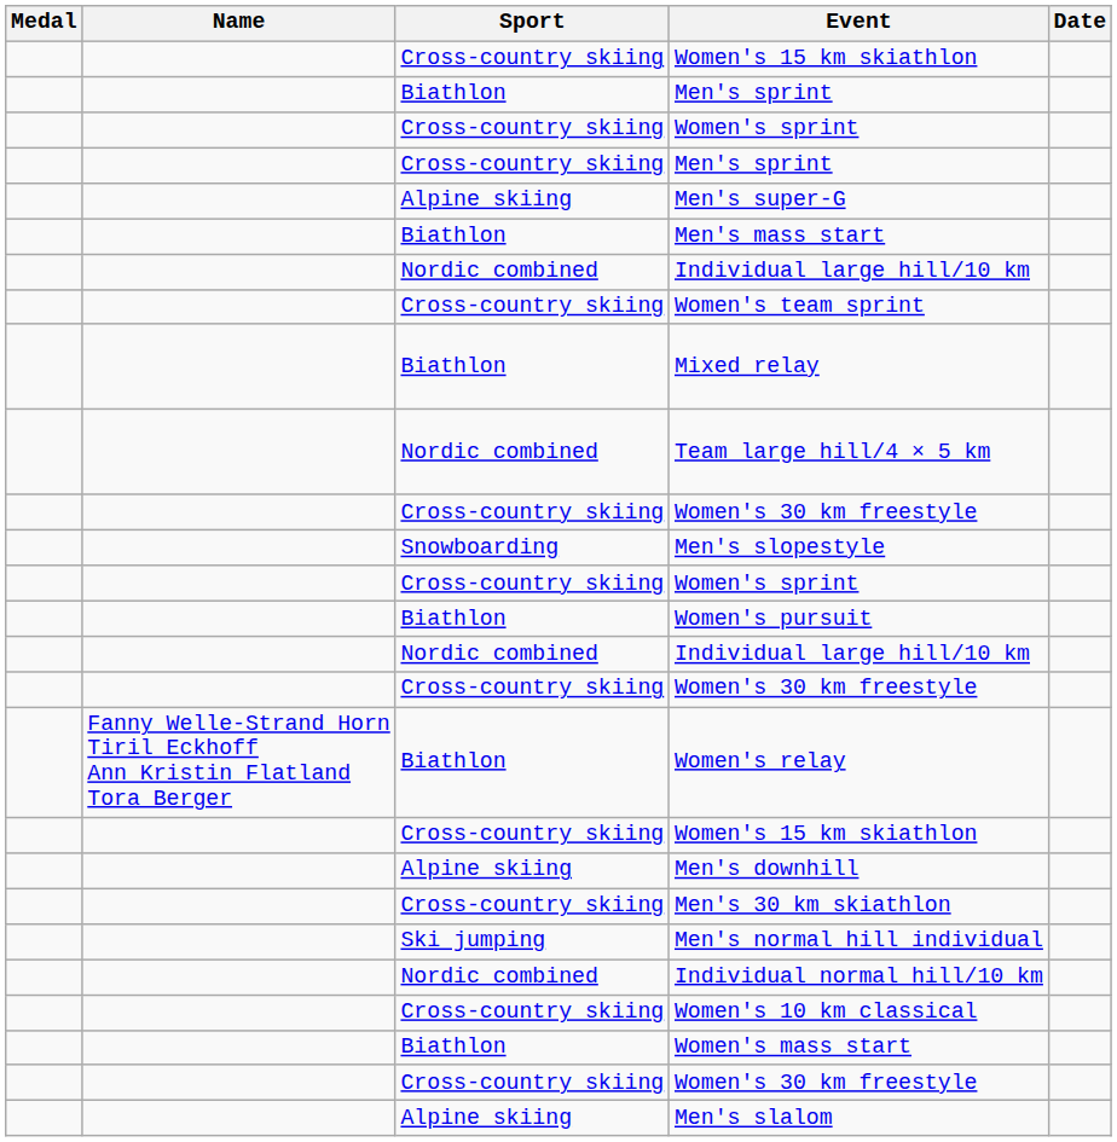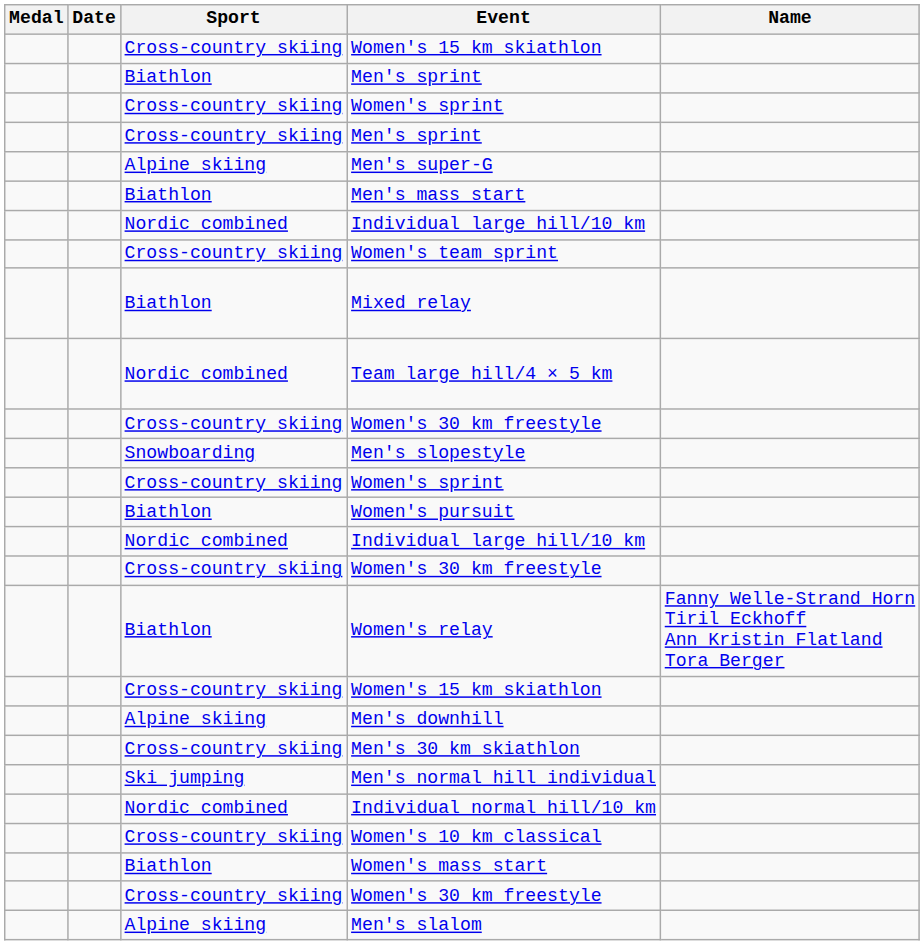columns swapped: Name <-> Date
